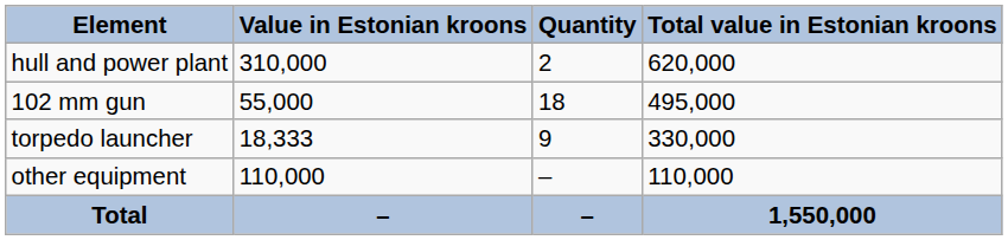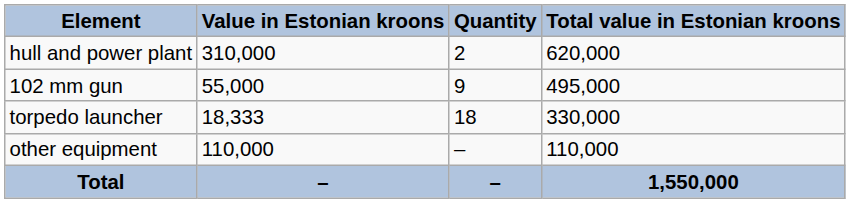102 mm gun | Quantity: 18 -> 9
torpedo launcher | Quantity: 9 -> 18
